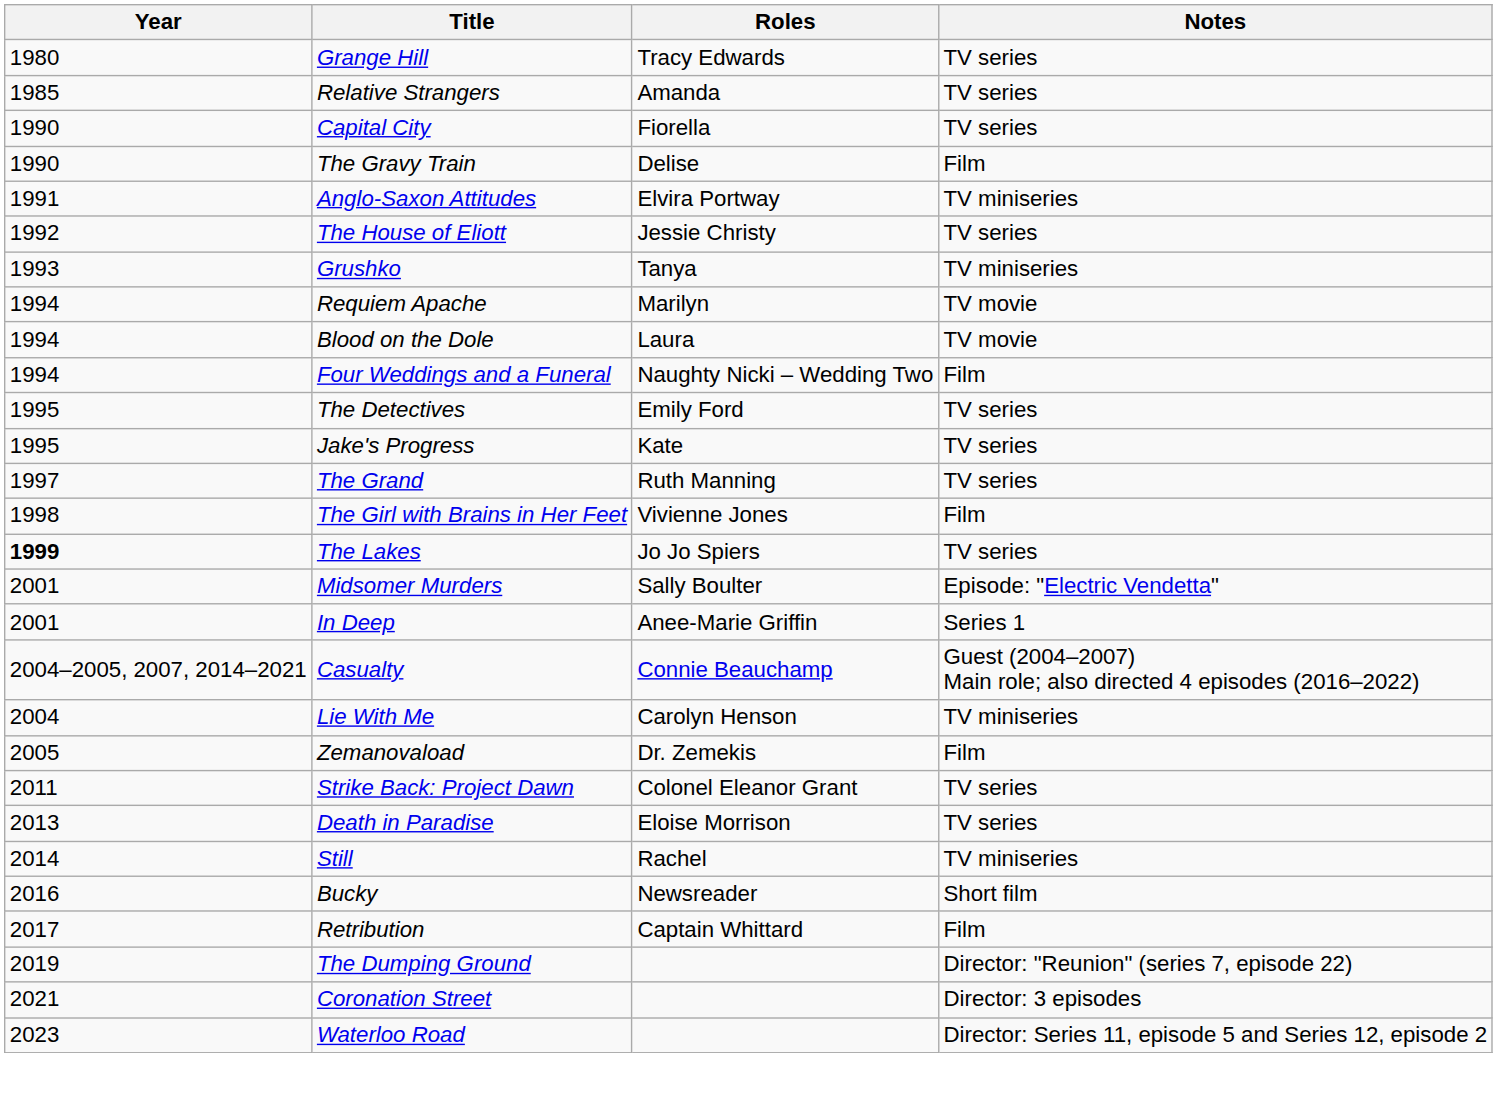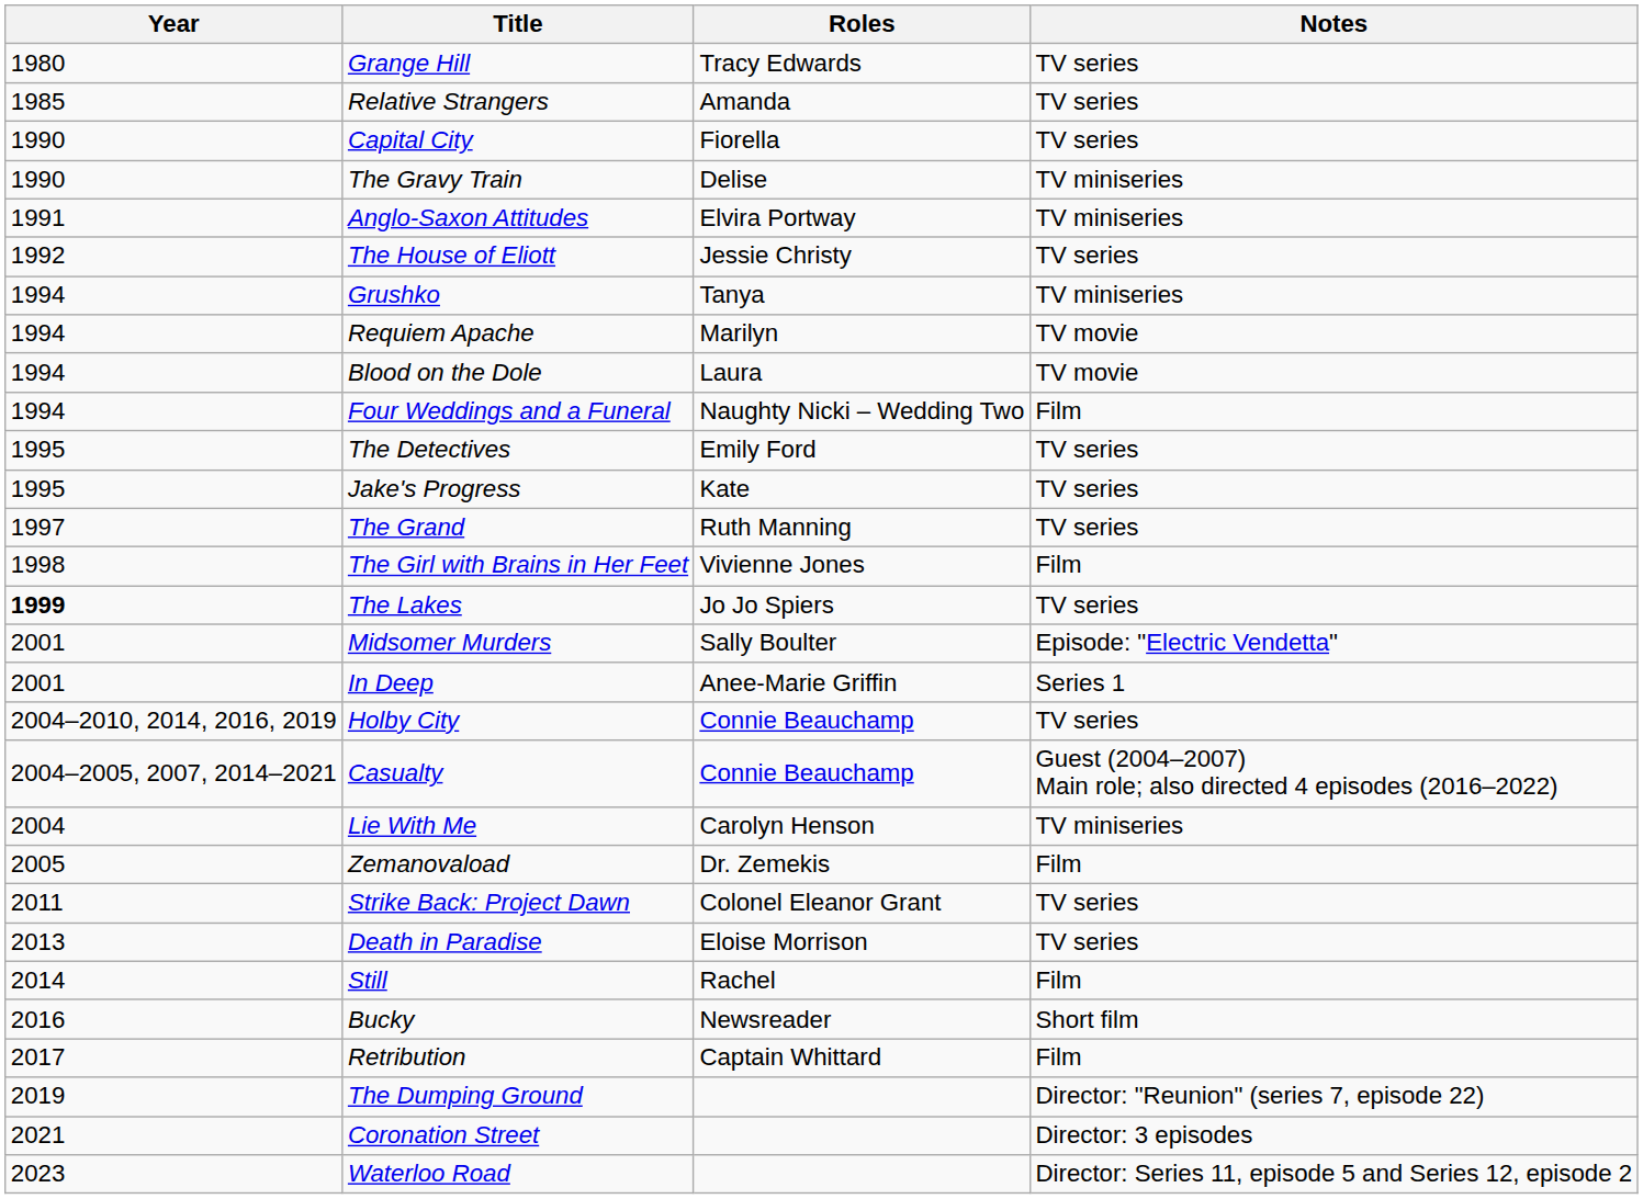The Gravy Train | Notes: Film -> TV miniseries
Grushko | Year: 1993 -> 1994
+ row: 2004–2010, 2014, 2016, 2019 | Holby City | Connie Beauchamp | TV series
Still | Notes: TV miniseries -> Film
